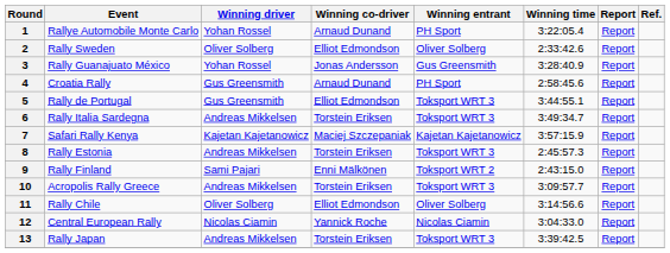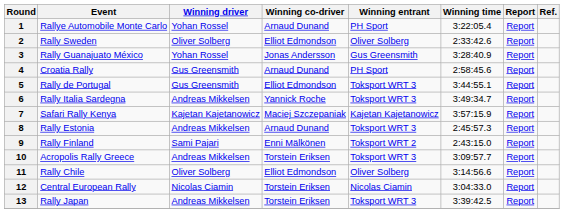6 | Winning co-driver: Torstein Eriksen -> Yannick Roche
8 | Winning co-driver: Torstein Eriksen -> Arnaud Dunand
12 | Winning co-driver: Yannick Roche -> Torstein Eriksen
